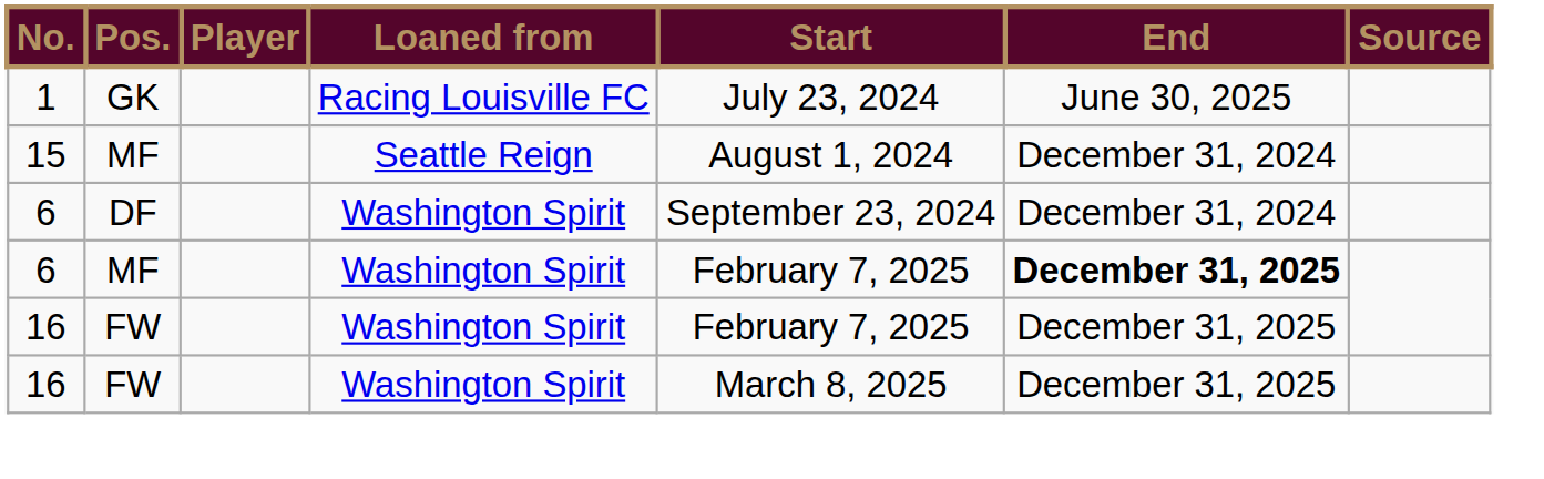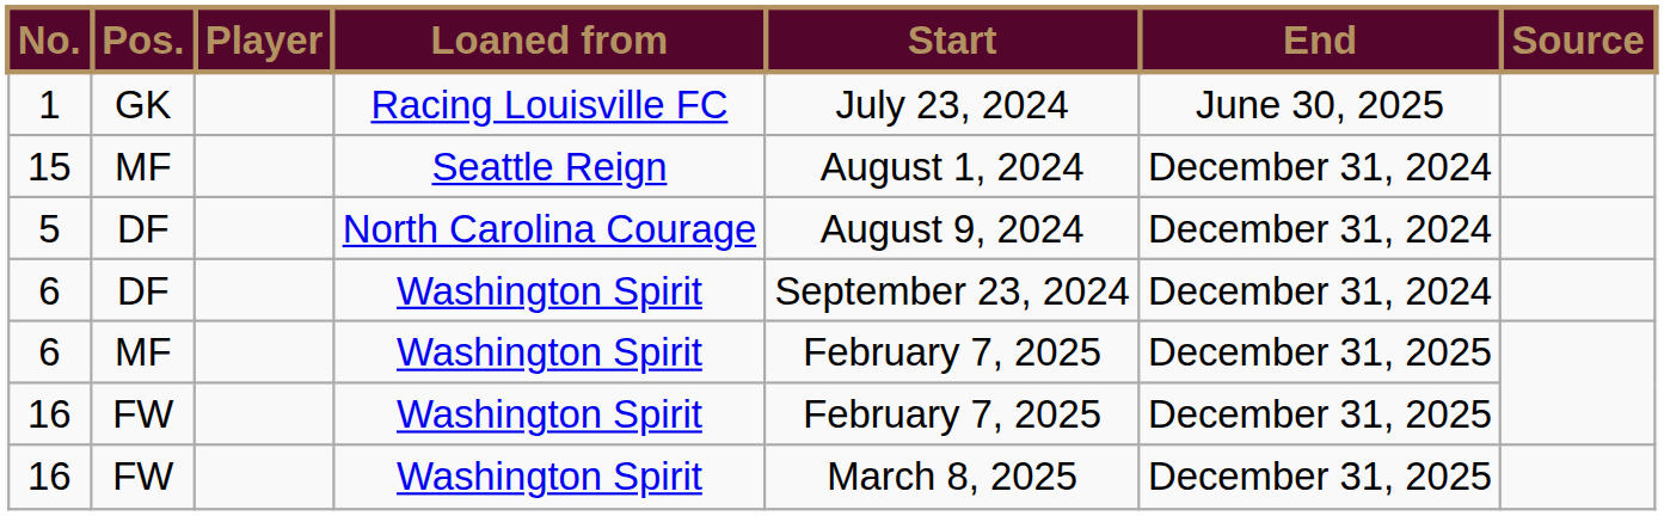+ row: 5 | DF | North Carolina Courage | August 9, 2024 | December 31, 2024
6 / MF | End: bold -> normal
